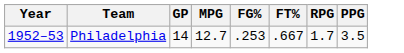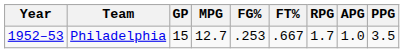+ column: APG | 1.0
Philadelphia | GP: 14 -> 15
